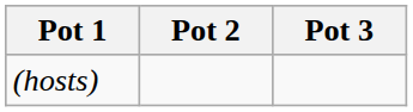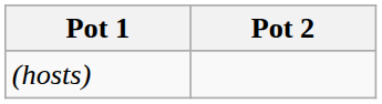- column: Pot 3
